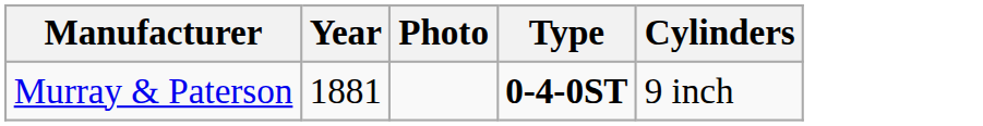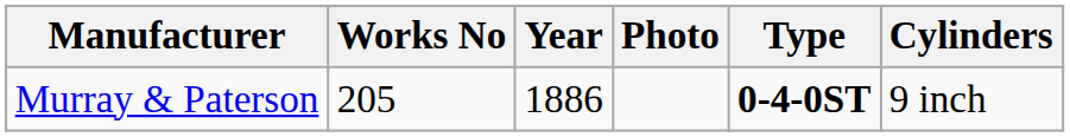+ column: Works No | 205
Murray & Paterson | Year: 1881 -> 1886
